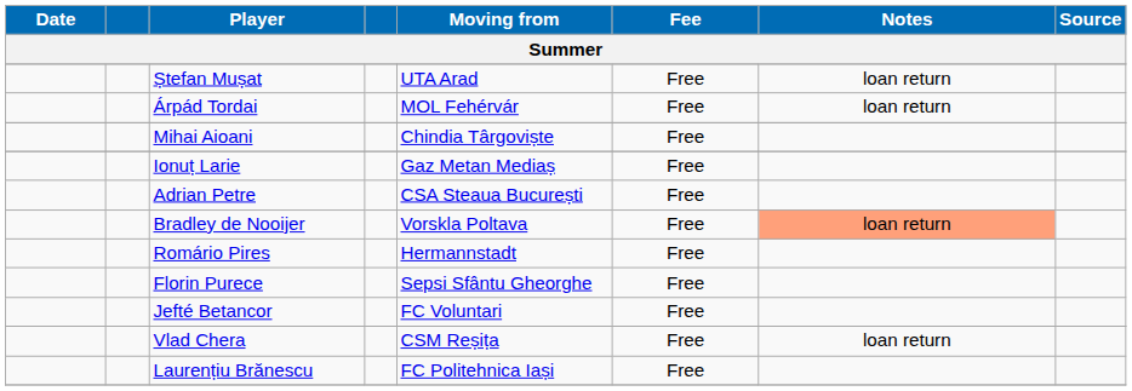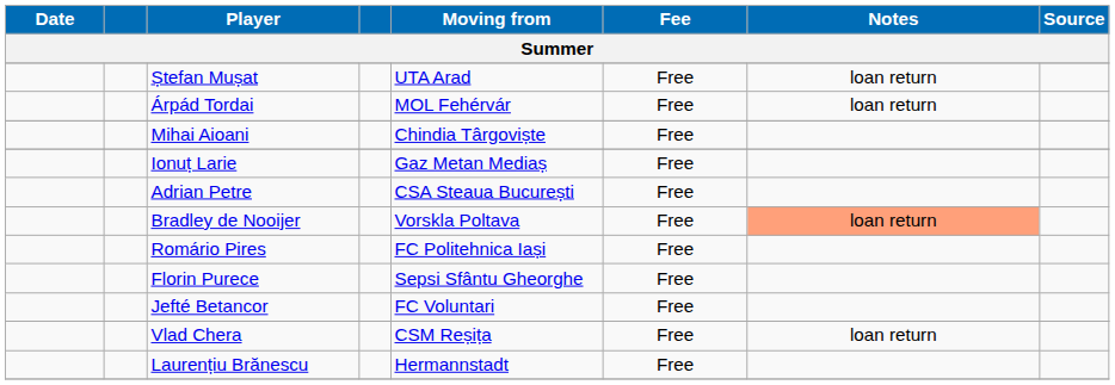Romário Pires | Moving from: Hermannstadt -> FC Politehnica Iași
Laurențiu Brănescu | Moving from: FC Politehnica Iași -> Hermannstadt
